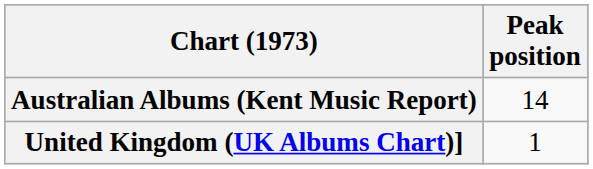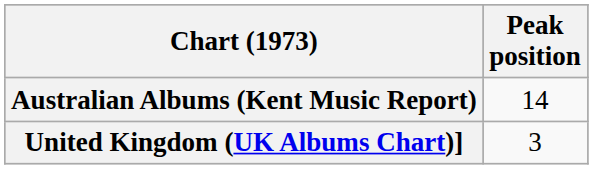United Kingdom (UK Albums Chart)] | Peak position: 1 -> 3
